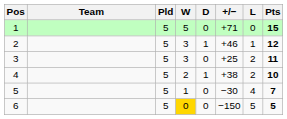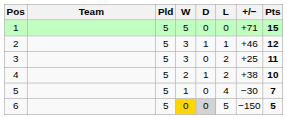columns swapped: L <-> +/−
6 | D: no background -> lightgrey background
